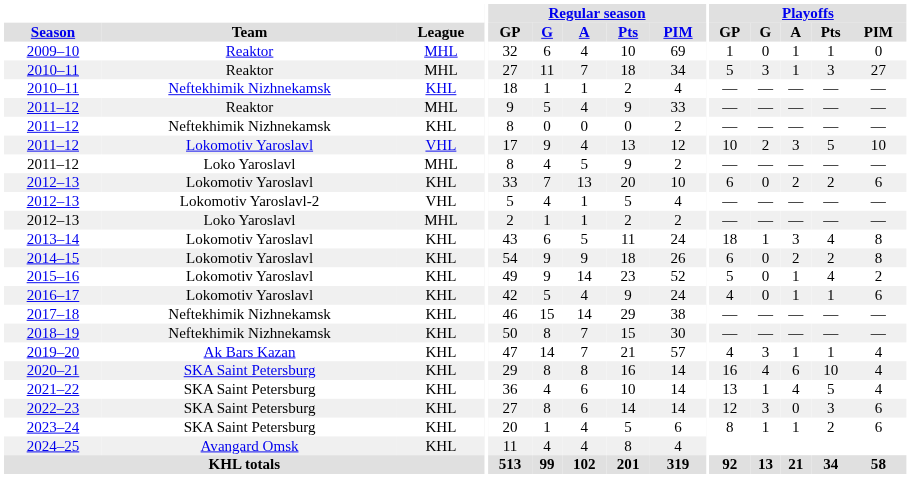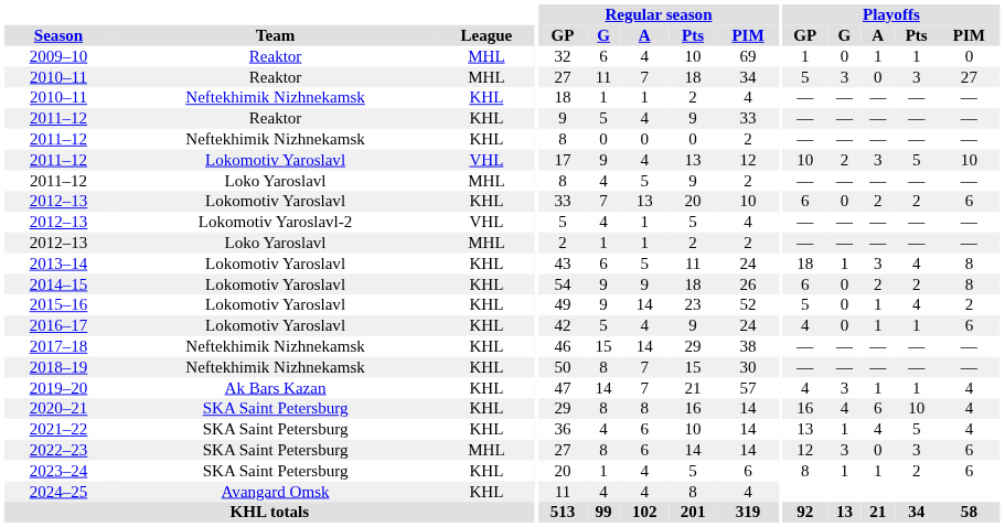2010–11 / Reaktor | Playoffs / A: 1 -> 0
2011–12 / Reaktor | League: MHL -> KHL
2022–23 | League: KHL -> MHL
